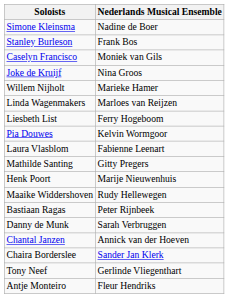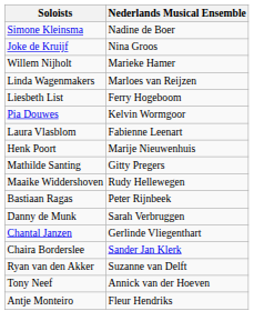- row: Stanley Burleson | Frank Bos
- row: Caselyn Francisco | Moniek van Gils
rows swapped: Henk Poort <-> Mathilde Santing
Chantal Janzen | Nederlands Musical Ensemble: Annick van der Hoeven -> Gerlinde Vliegenthart
+ row: Ryan van den Akker | Suzanne van Delft
Tony Neef | Nederlands Musical Ensemble: Gerlinde Vliegenthart -> Annick van der Hoeven
